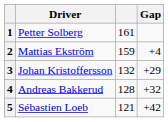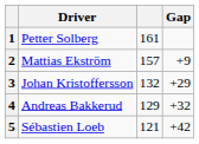2 | column 3: 159 -> 157
2 | Gap: +4 -> +9
4 | column 3: 128 -> 129
